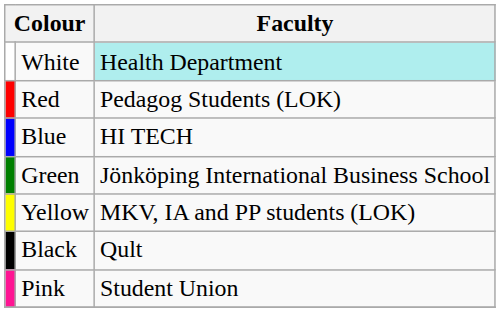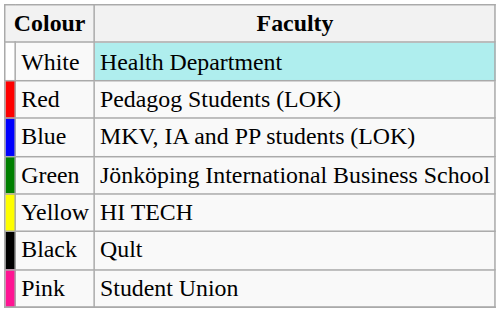Blue | Faculty: HI TECH -> MKV, IA and PP students (LOK)
Yellow | Faculty: MKV, IA and PP students (LOK) -> HI TECH
